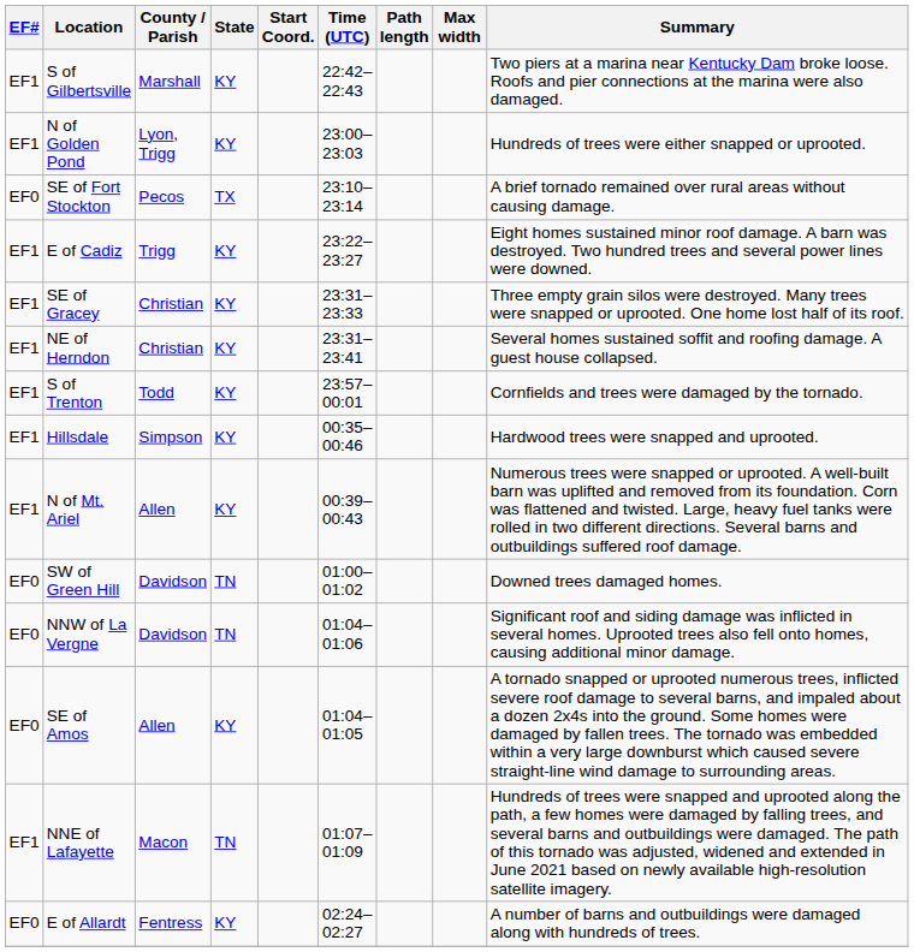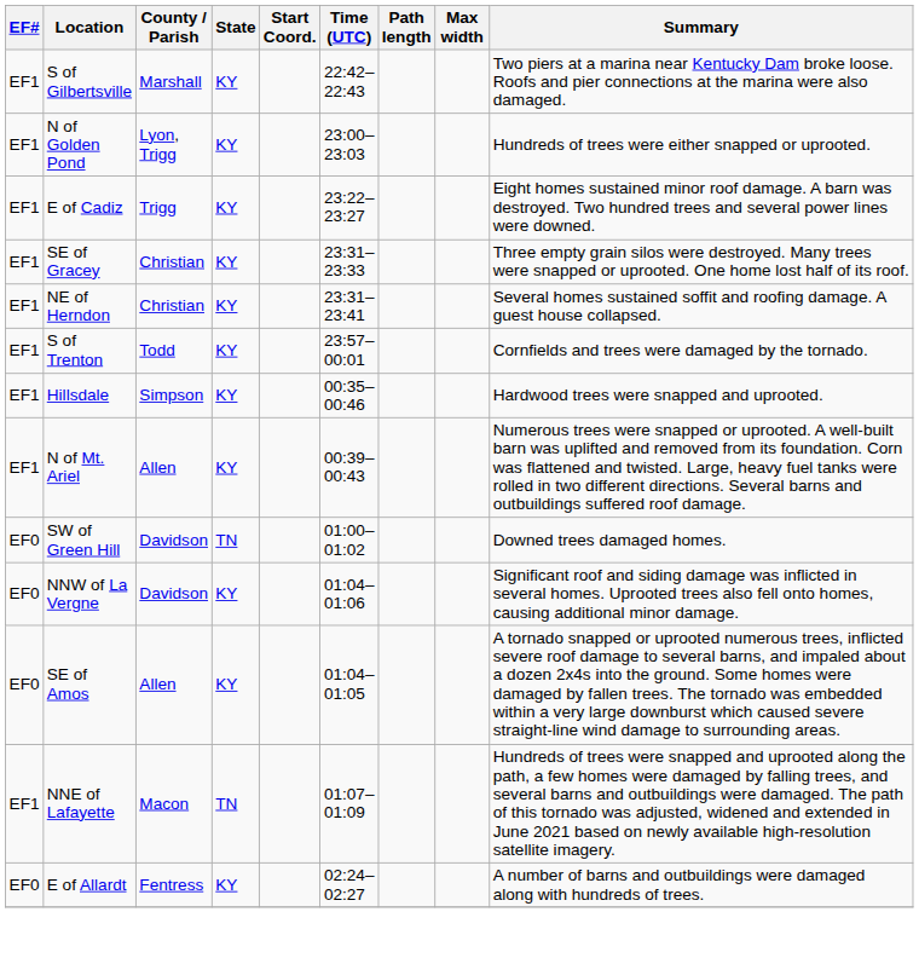- row: EF0 | SE of Fort Stockton | Pecos | TX | 23:10–23:14 | A brief tornado remained over rural areas without causing damage.
NNW of La Vergne | State: TN -> KY
